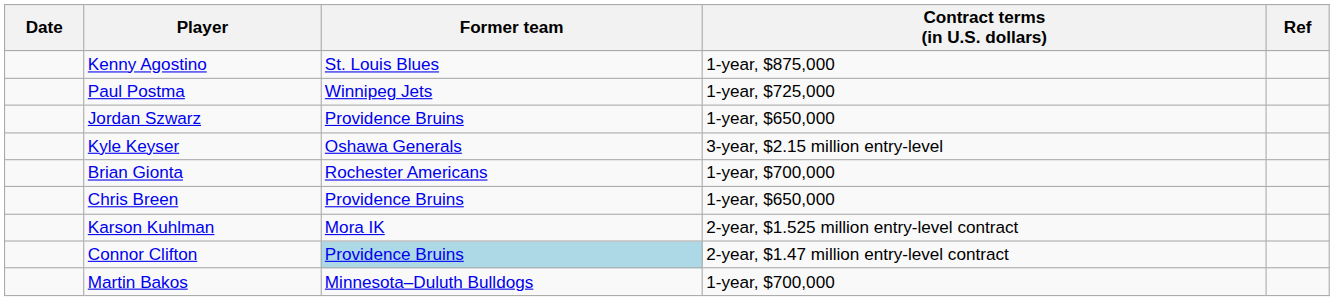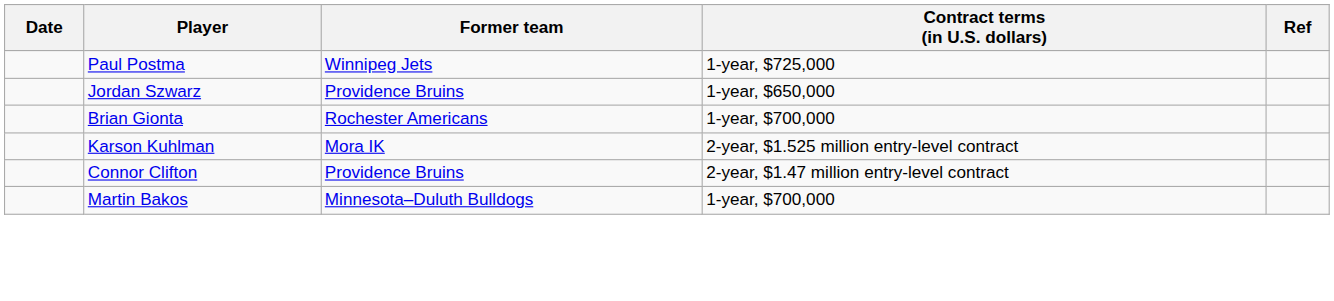- row: Kenny Agostino | St. Louis Blues | 1-year, $875,000
- row: Kyle Keyser | Oshawa Generals | 3-year, $2.15 million entry-level
- row: Chris Breen | Providence Bruins | 1-year, $650,000
Connor Clifton | Former team: lightblue background -> no background
